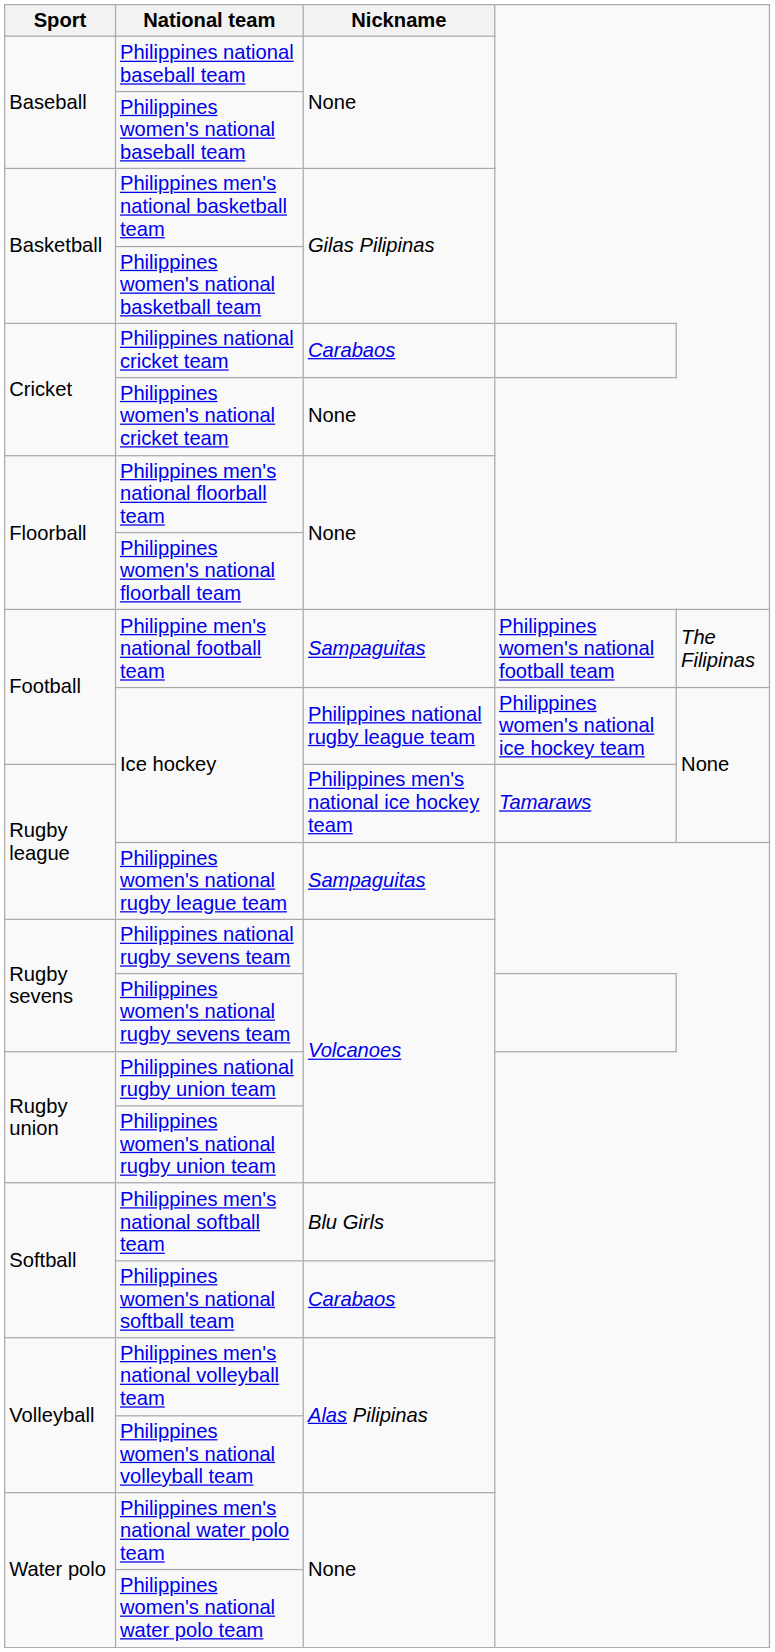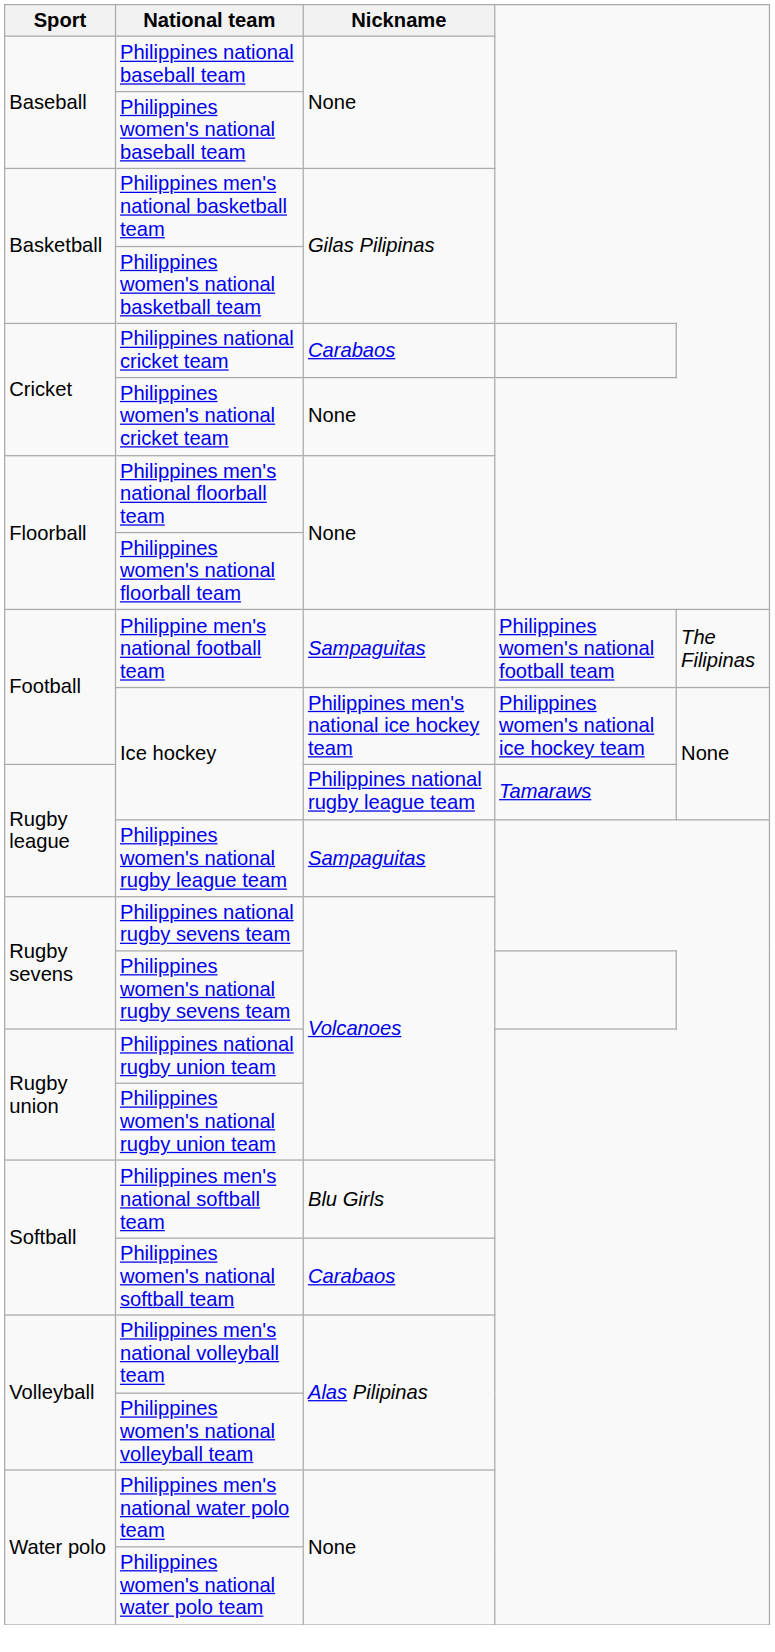Football / Ice hockey | Nickname: Philippines national rugby league team -> Philippines men's national ice hockey team
Rugby league / Ice hockey | Nickname: Philippines men's national ice hockey team -> Philippines national rugby league team
